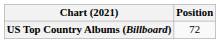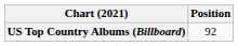US Top Country Albums (Billboard) | Position: 72 -> 92
